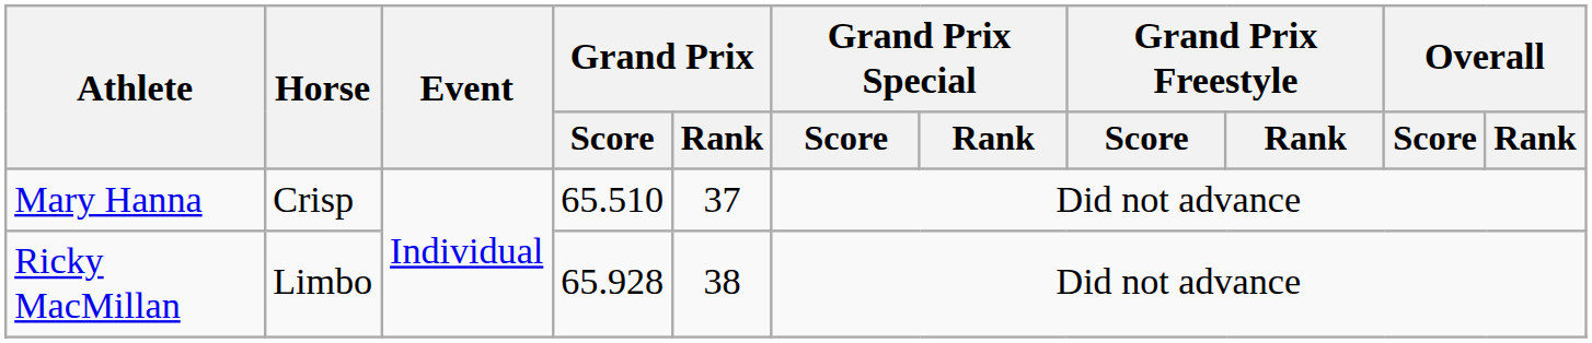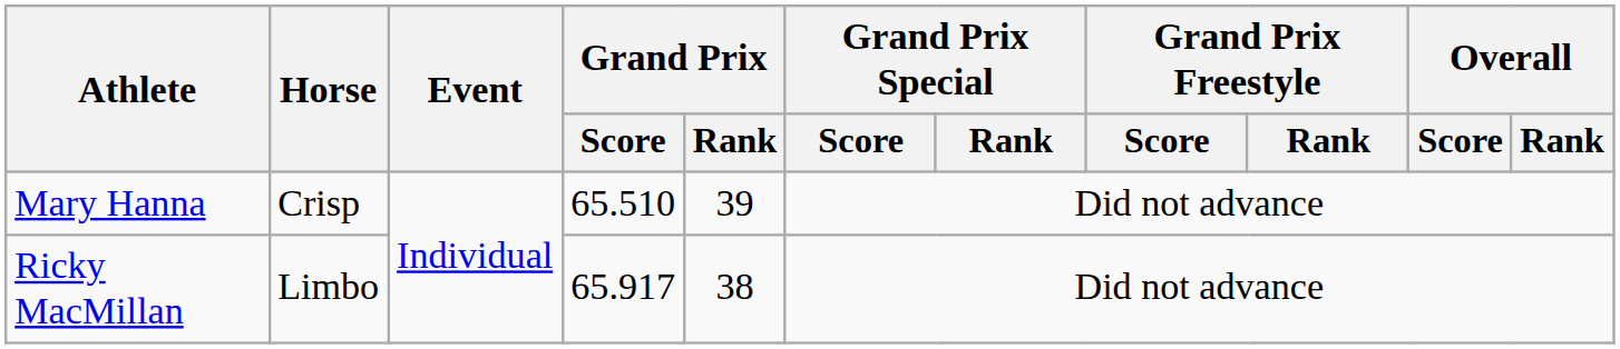Mary Hanna | Grand Prix / Rank: 37 -> 39
Ricky MacMillan | Grand Prix / Score: 65.928 -> 65.917
